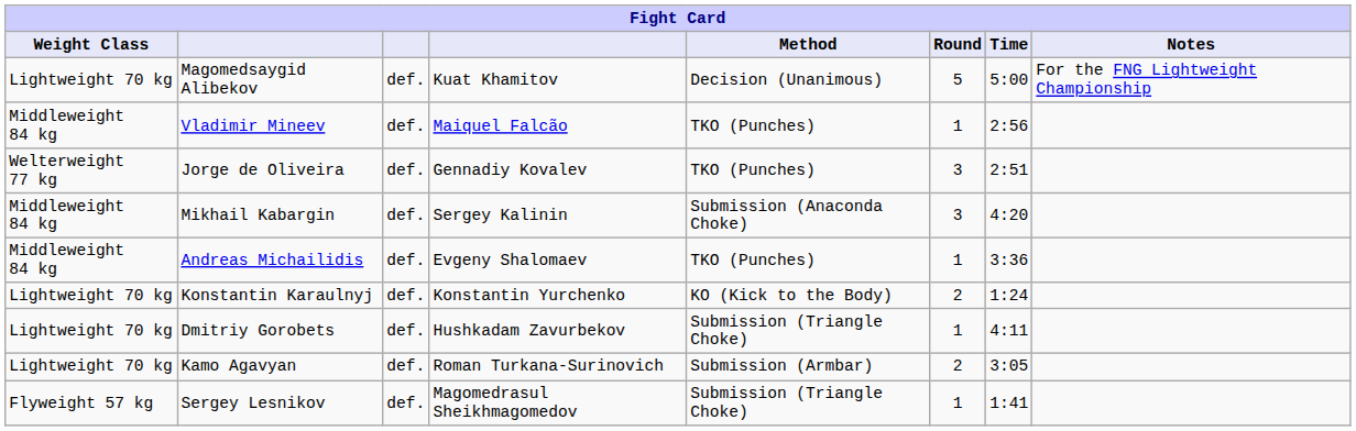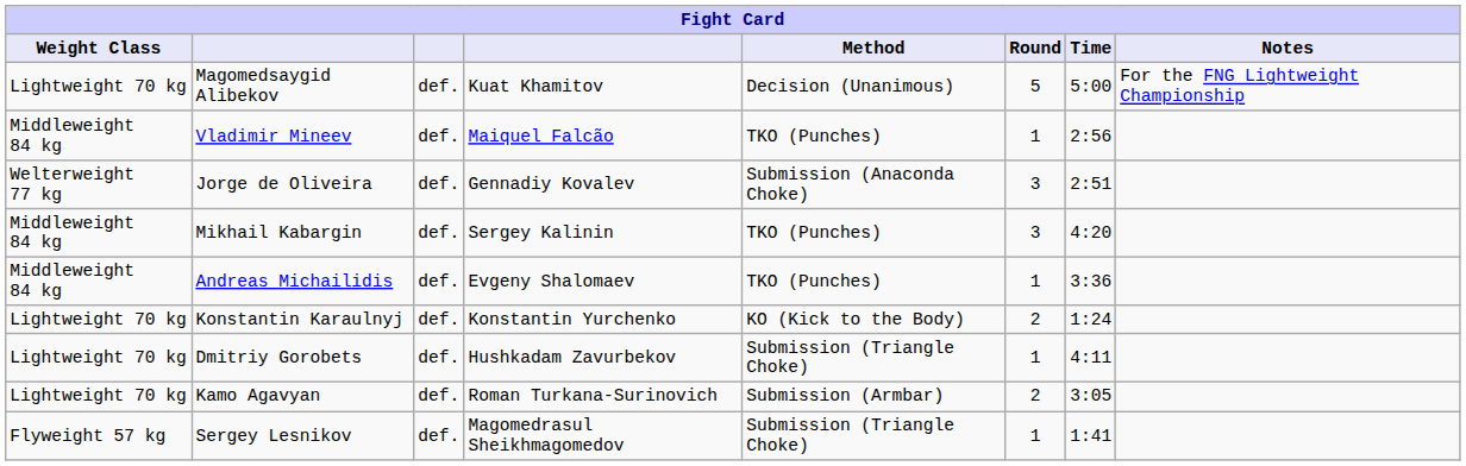Jorge de Oliveira | Method: TKO (Punches) -> Submission (Anaconda Choke)
Mikhail Kabargin | Method: Submission (Anaconda Choke) -> TKO (Punches)
